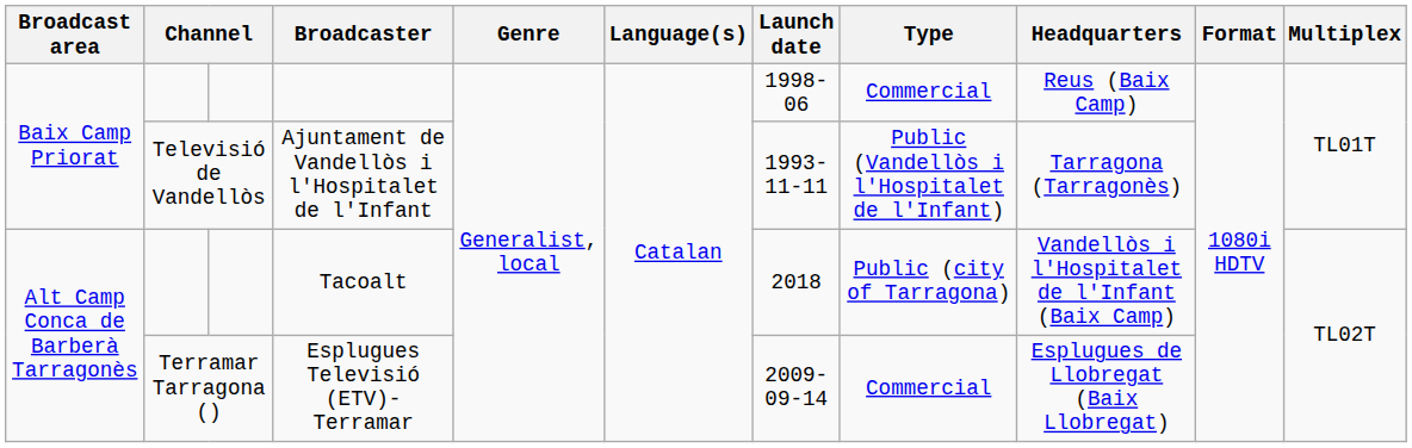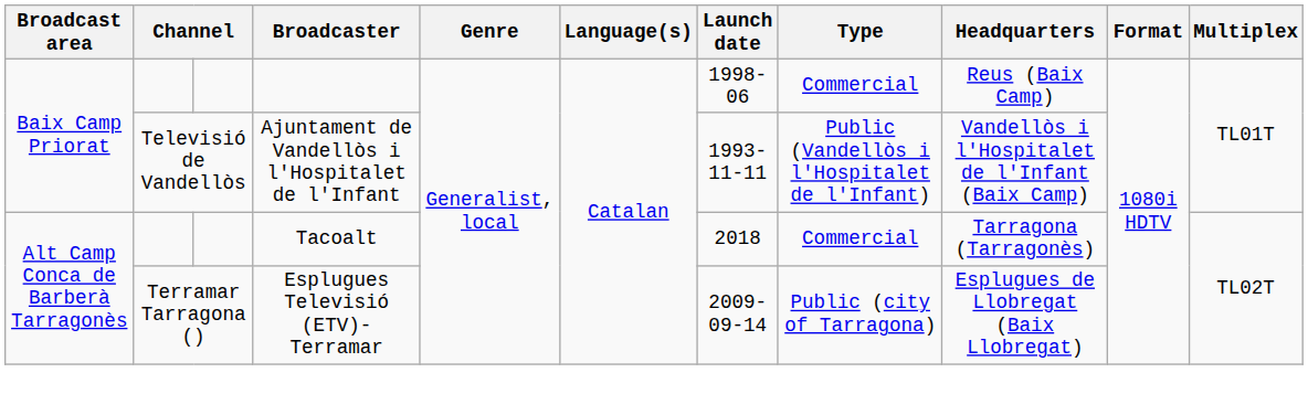Ajuntament de Vandellòs i l'Hospitalet de l'Infant | Headquarters: Tarragona (Tarragonès) -> Vandellòs i l'Hospitalet de l'Infant (Baix Camp)
Tacoalt | Type: Public (city of Tarragona) -> Commercial
Tacoalt | Headquarters: Vandellòs i l'Hospitalet de l'Infant (Baix Camp) -> Tarragona (Tarragonès)
Esplugues Televisió (ETV)-Terramar | Type: Commercial -> Public (city of Tarragona)
